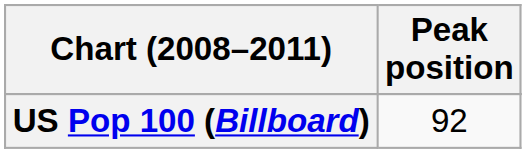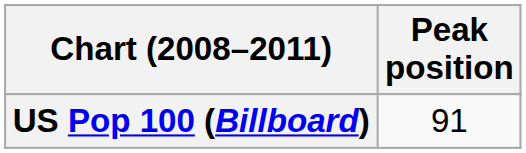US Pop 100 (Billboard) | Peak position: 92 -> 91
